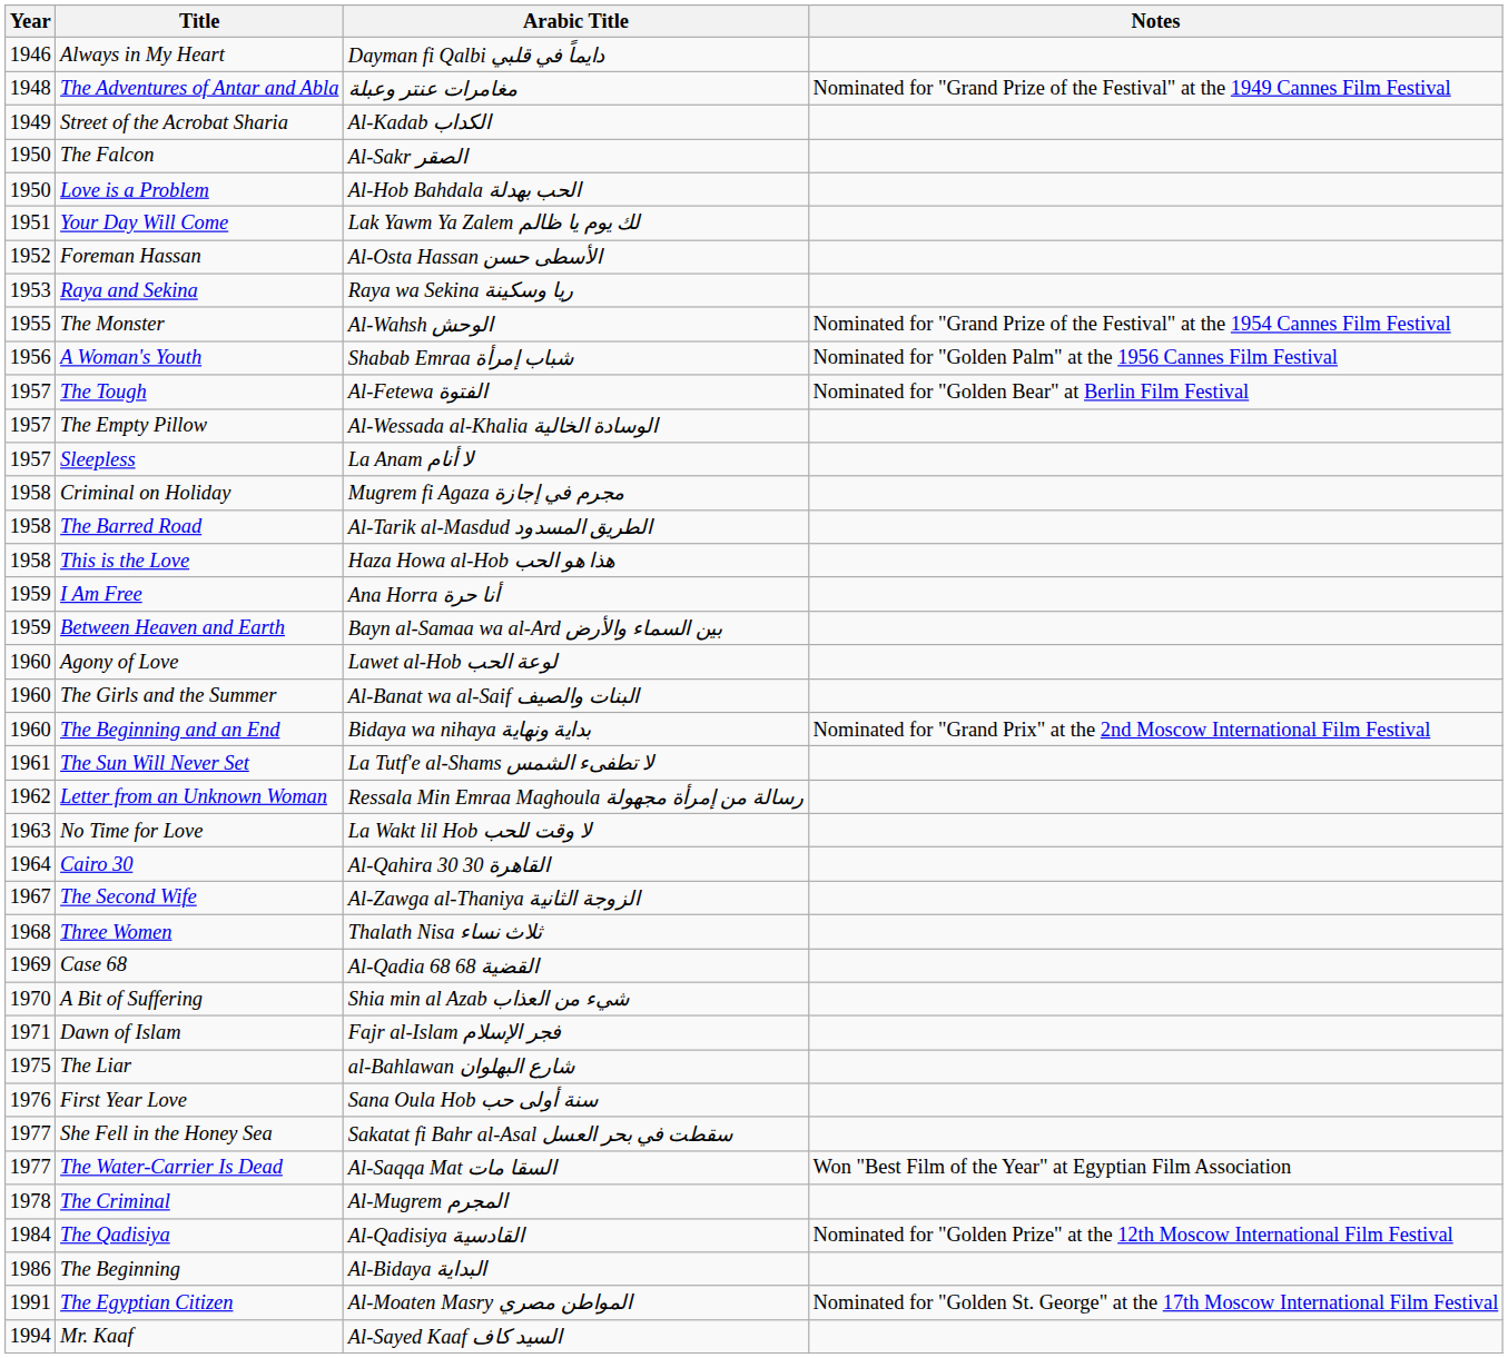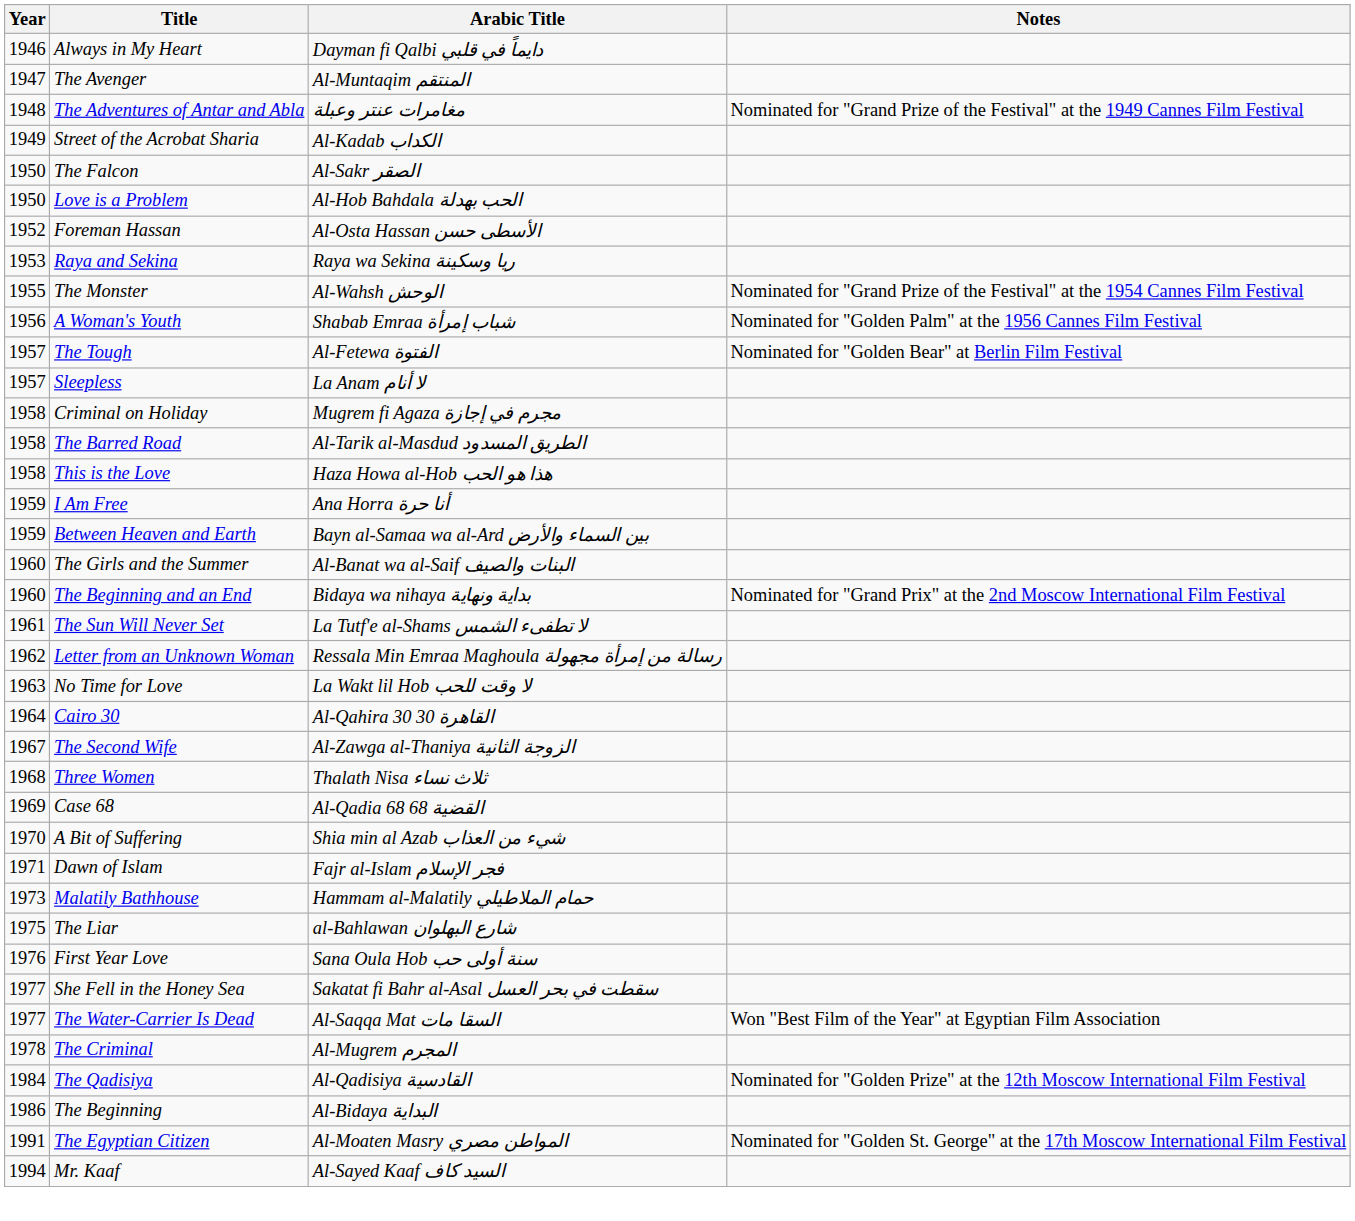+ row: 1947 | The Avenger | Al-Muntaqim المنتقم
- row: 1951 | Your Day Will Come | Lak Yawm Ya Zalem لك يوم يا ظالم
- row: 1957 | The Empty Pillow | Al-Wessada al-Khalia الوسادة الخالية
- row: 1960 | Agony of Love | Lawet al-Hob لوعة الحب
+ row: 1973 | Malatily Bathhouse | Hammam al-Malatily حمام الملاطيلي
